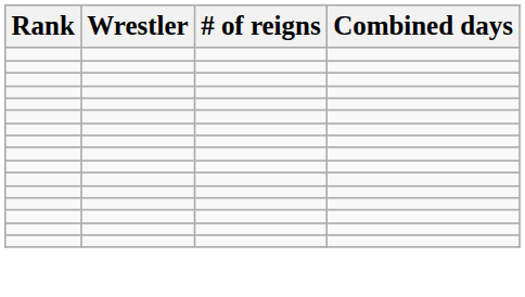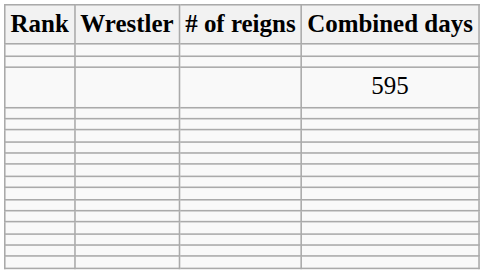+ row: 595
